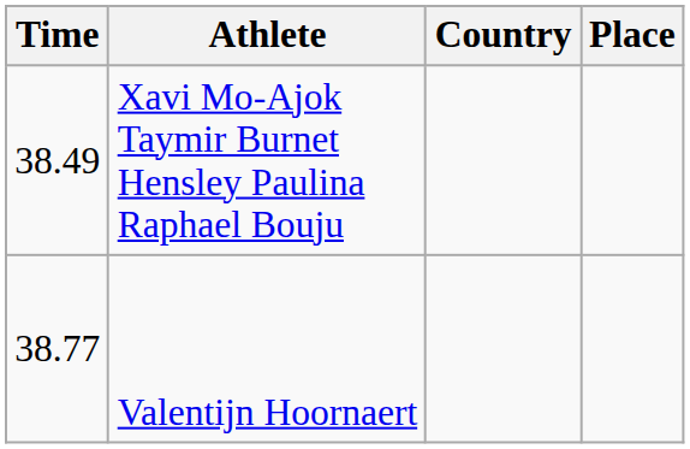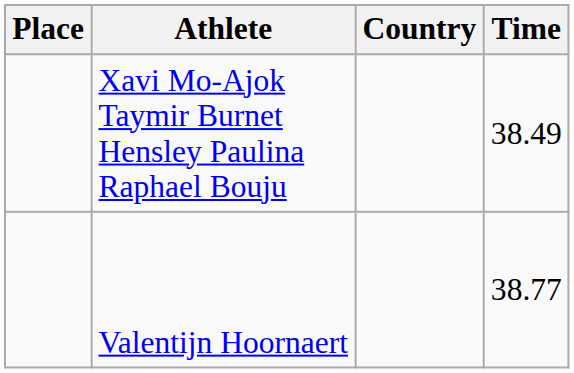columns swapped: Place <-> Time
